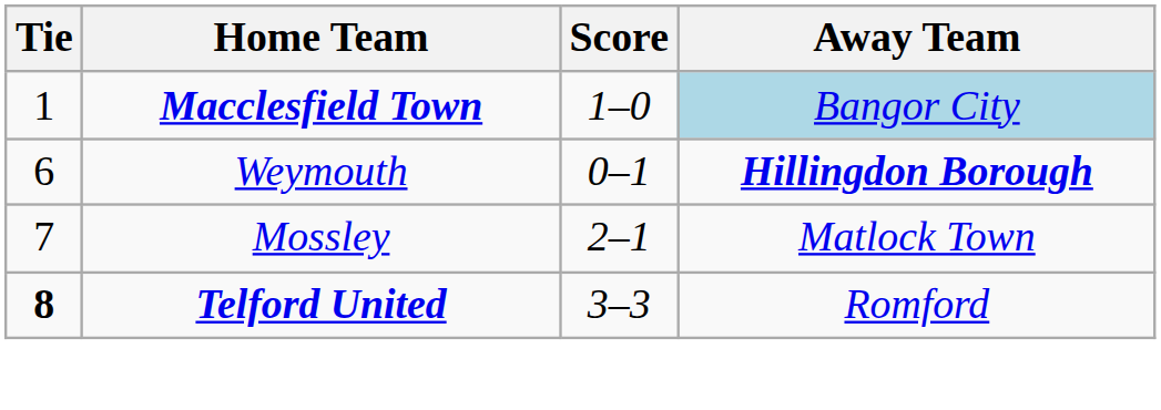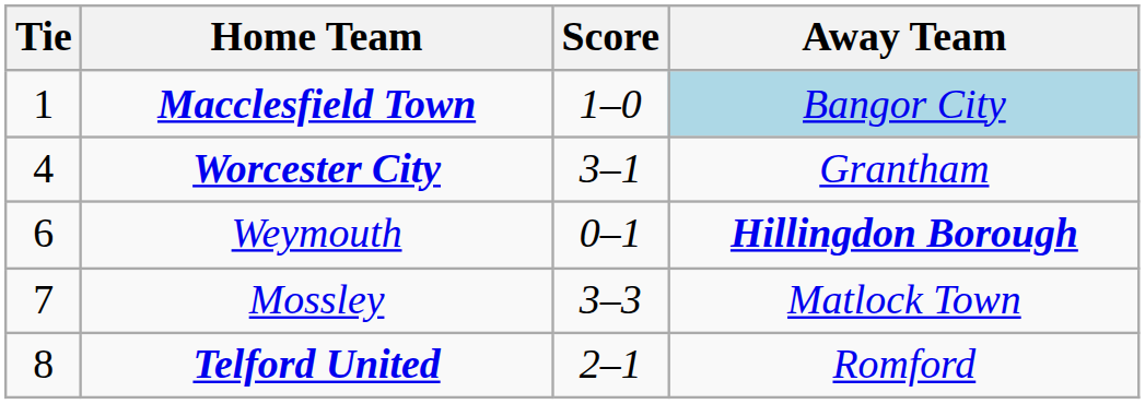+ row: 4 | Worcester City | 3–1 | Grantham
Mossley | Score: 2–1 -> 3–3
Telford United | Tie: bold -> normal
Telford United | Score: 3–3 -> 2–1
